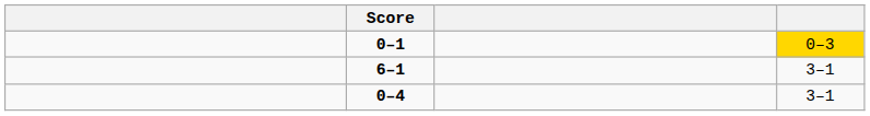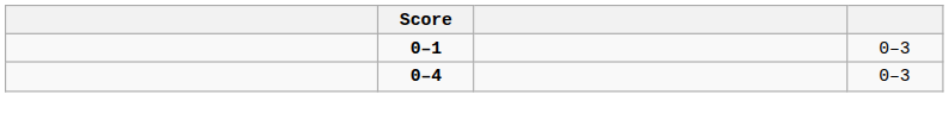0–1 | column 4: gold background -> no background
- row: 6–1 | 3–1
0–4 | column 4: 3–1 -> 0–3
